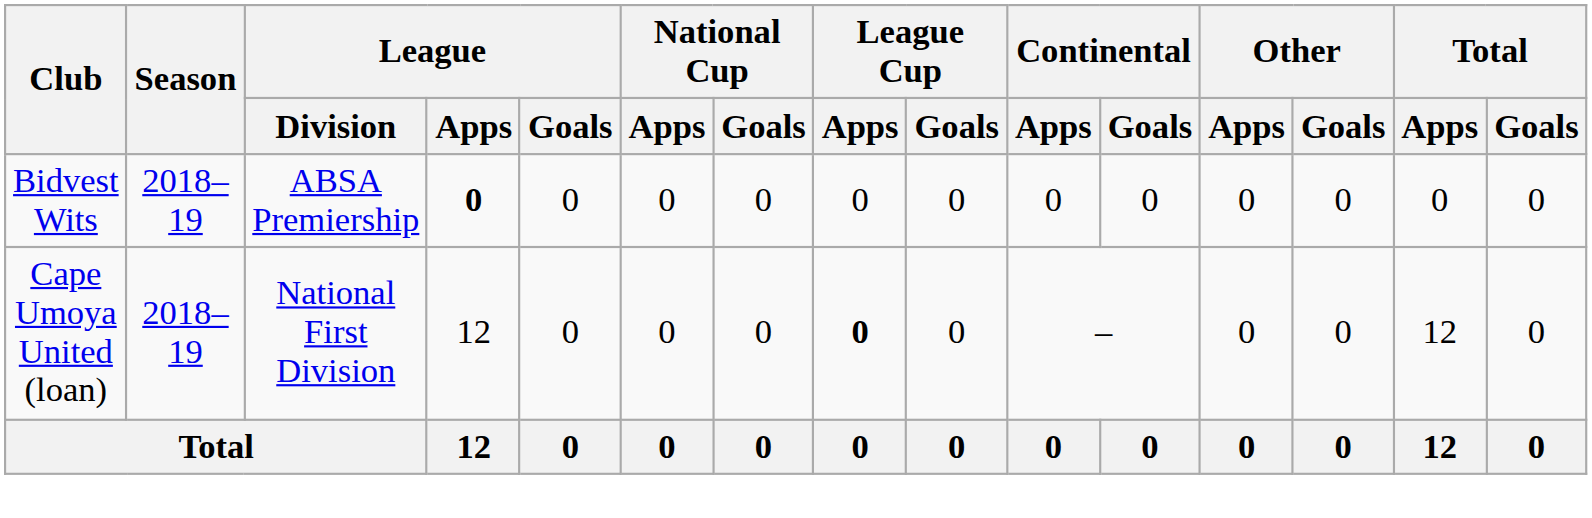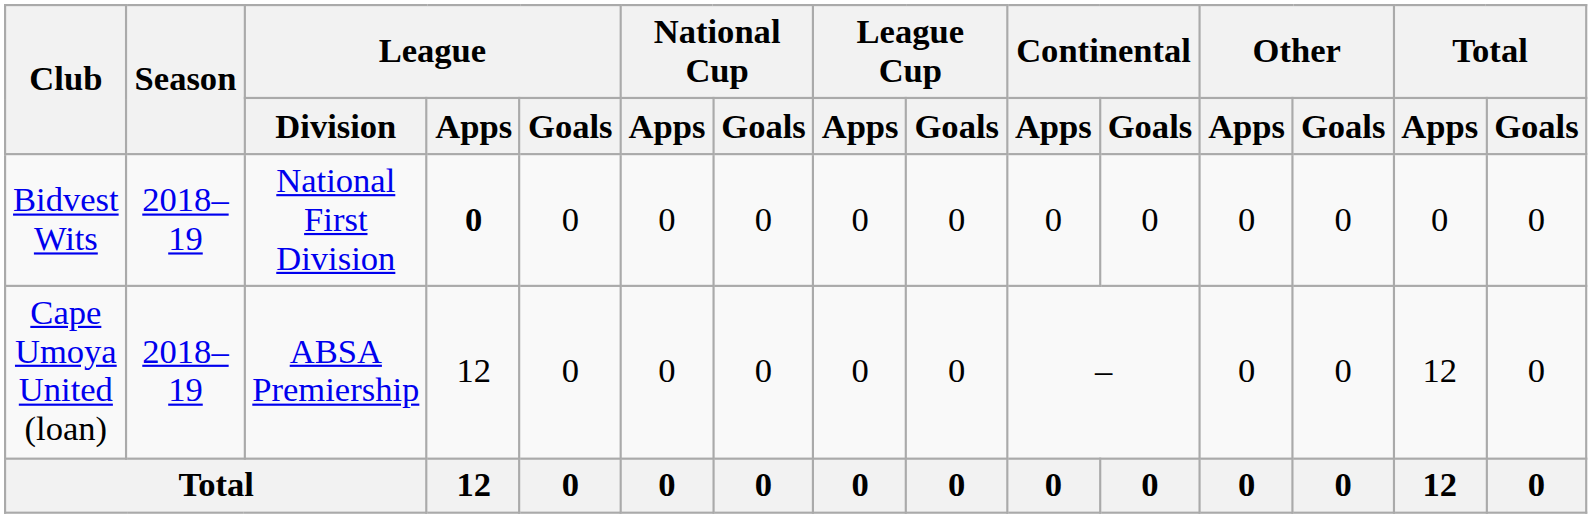Bidvest Wits | League / Division: ABSA Premiership -> National First Division
Cape Umoya United (loan) | League / Division: National First Division -> ABSA Premiership
Cape Umoya United (loan) | League Cup / Apps: bold -> normal
